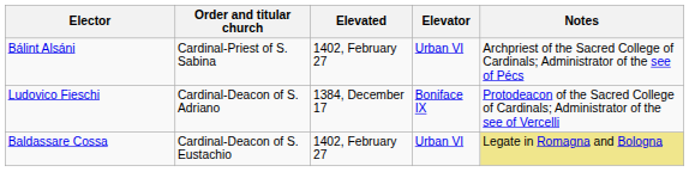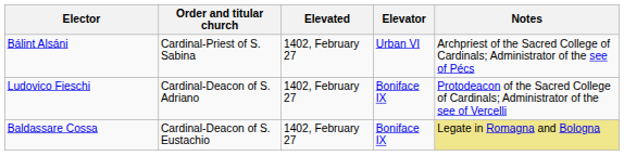Ludovico Fieschi | Elevated: 1384, December 17 -> 1402, February 27
Baldassare Cossa | Elevator: Urban VI -> Boniface IX
